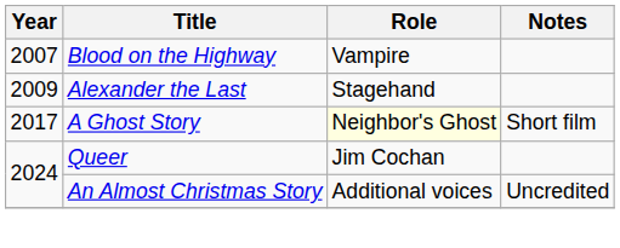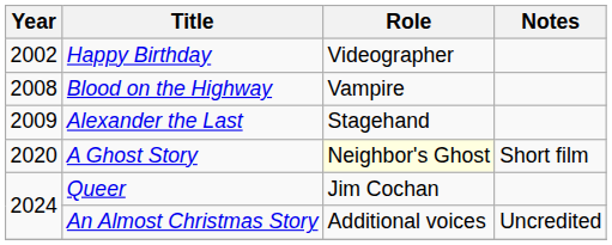+ row: 2002 | Happy Birthday | Videographer
Blood on the Highway | Year: 2007 -> 2008
A Ghost Story | Year: 2017 -> 2020
